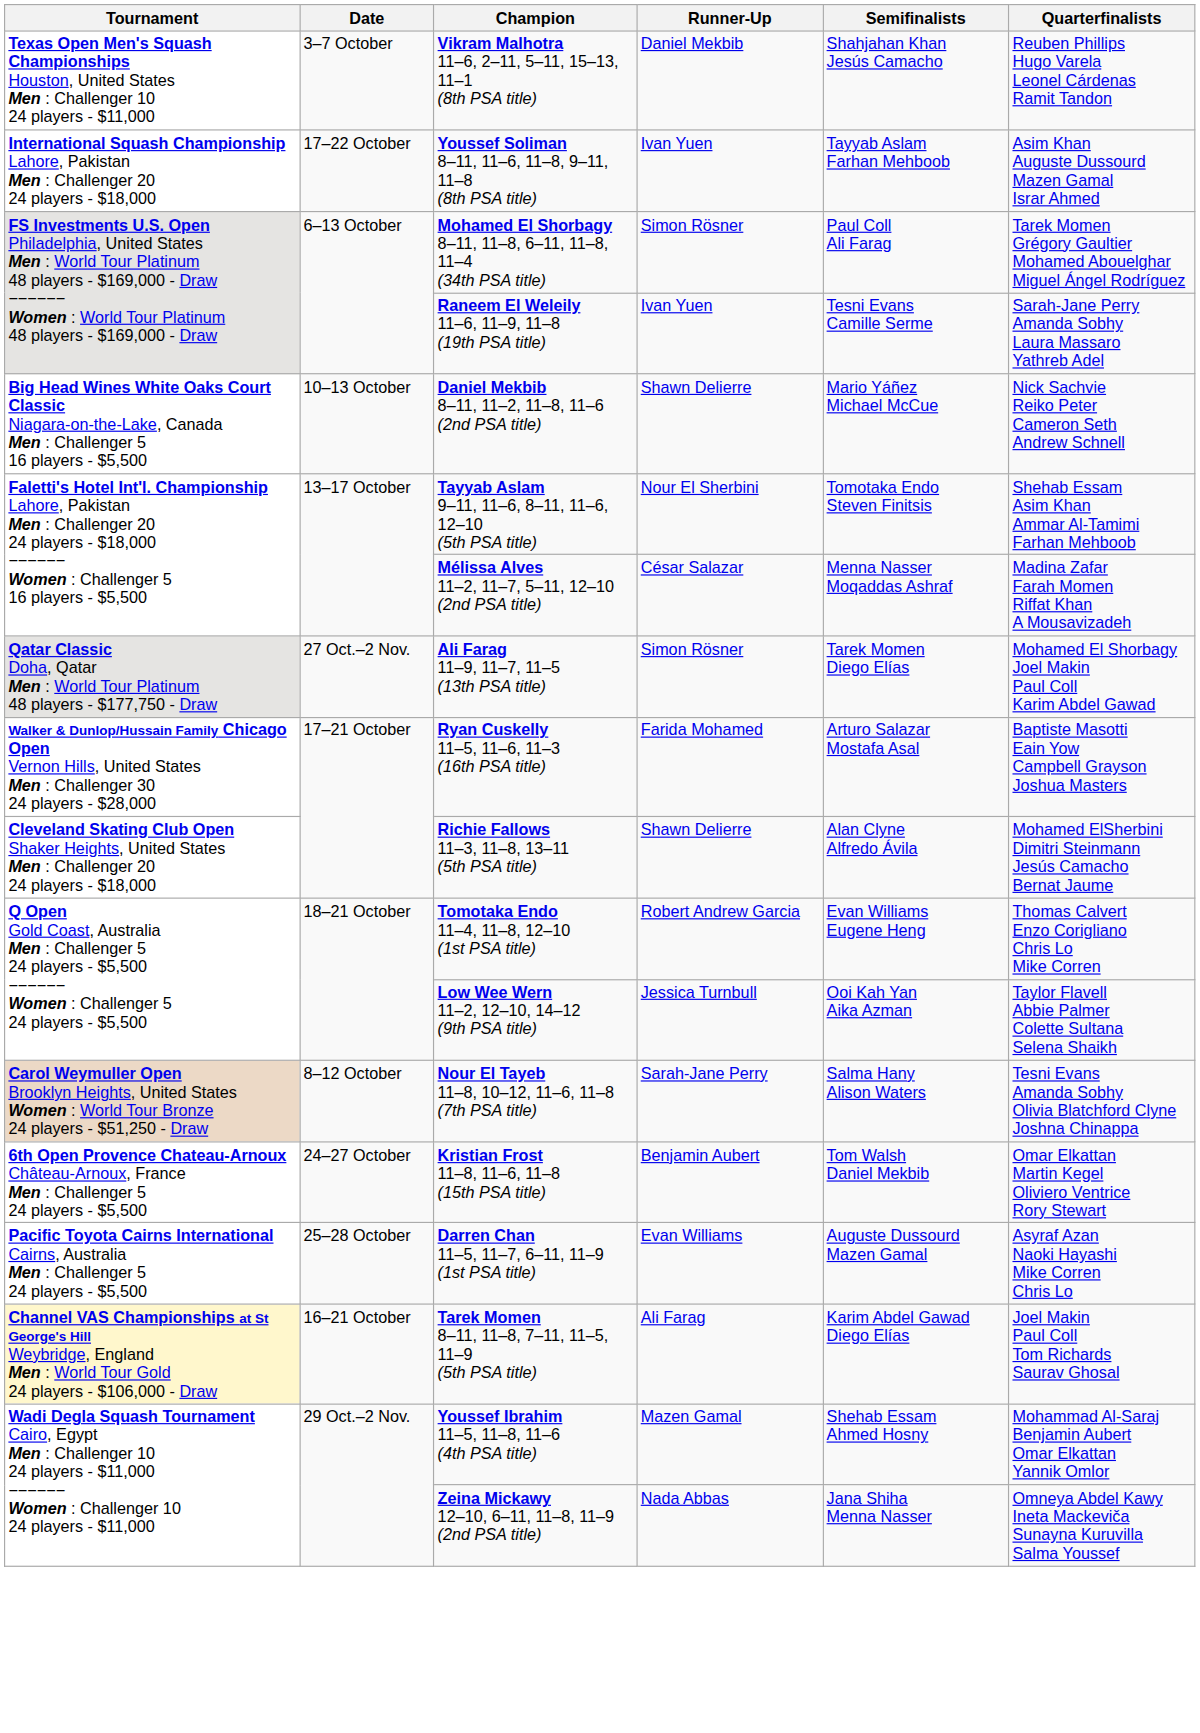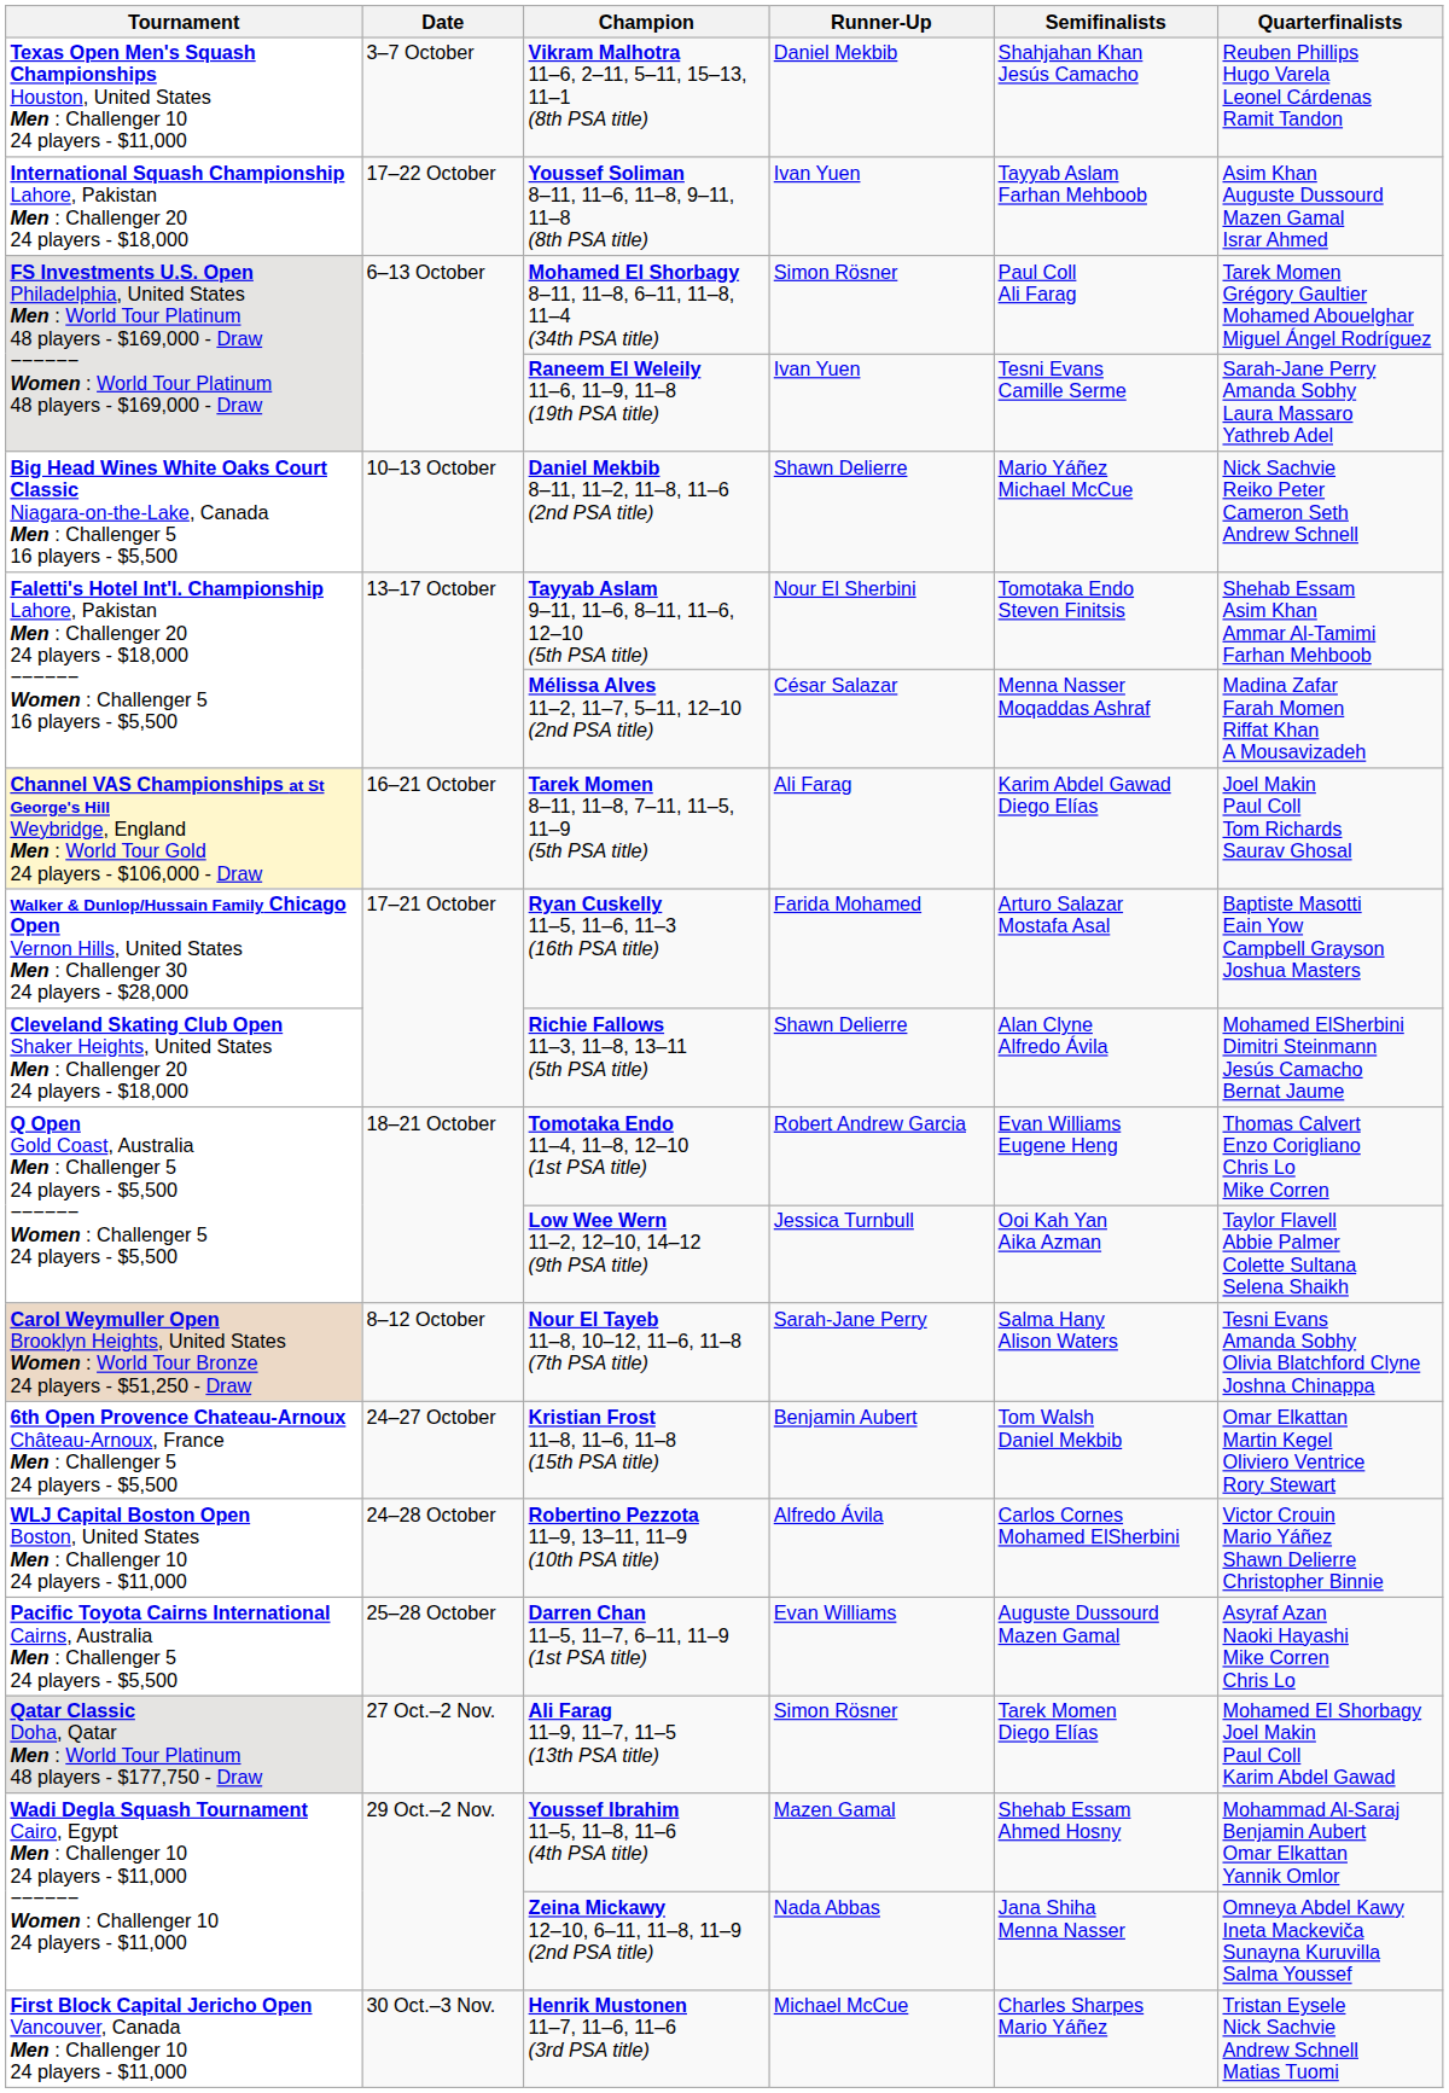rows swapped: Tarek Momen 8–11, 11–8, 7–11, 11–5, 11–9 (5th PSA title) <-> Ali Farag 11–9, 11–7, 11–5 (13th PSA title)
+ row: WLJ Capital Boston Open Boston, United States Men : Challenger 10 24 players - $11,000 | 24–28 October | Robertino Pezzota 11–9, 13–11, 11–9 (10th PSA title) | Alfredo Ávila | Carlos Cornes Mohamed ElSherbini | Victor Crouin Mario Yáñez Shawn Delierre Christopher Binnie
+ row: First Block Capital Jericho Open Vancouver, Canada Men : Challenger 10 24 players - $11,000 | 30 Oct.–3 Nov. | Henrik Mustonen 11–7, 11–6, 11–6 (3rd PSA title) | Michael McCue | Charles Sharpes Mario Yáñez | Tristan Eysele Nick Sachvie Andrew Schnell Matias Tuomi
